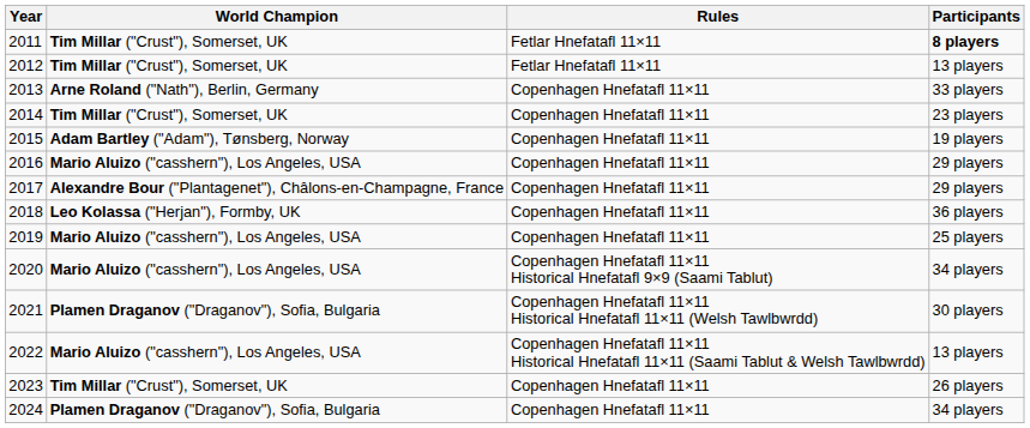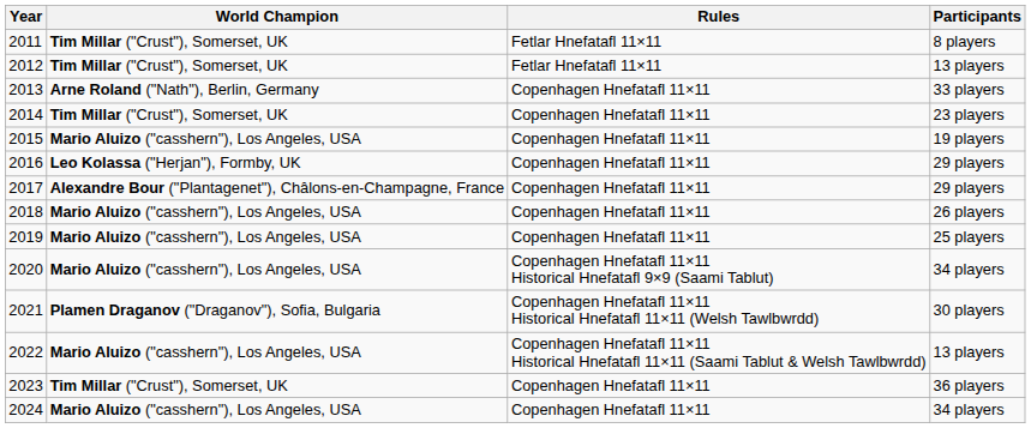2011 | Participants: bold -> normal
2015 | World Champion: Adam Bartley ("Adam"), Tønsberg, Norway -> Mario Aluizo ("casshern"), Los Angeles, USA
2016 | World Champion: Mario Aluizo ("casshern"), Los Angeles, USA -> Leo Kolassa ("Herjan"), Formby, UK
2018 | World Champion: Leo Kolassa ("Herjan"), Formby, UK -> Mario Aluizo ("casshern"), Los Angeles, USA
2018 | Participants: 36 players -> 26 players
2023 | Participants: 26 players -> 36 players
2024 | World Champion: Plamen Draganov ("Draganov"), Sofia, Bulgaria -> Mario Aluizo ("casshern"), Los Angeles, USA
